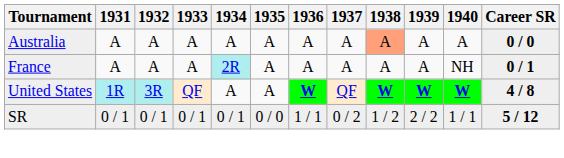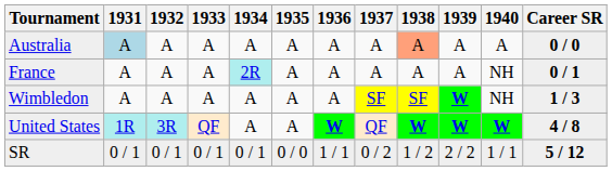Australia | 1931: no background -> lightblue background
+ row: Wimbledon | A | A | A | A | A | A | SF | SF | W | NH | 1 / 3
